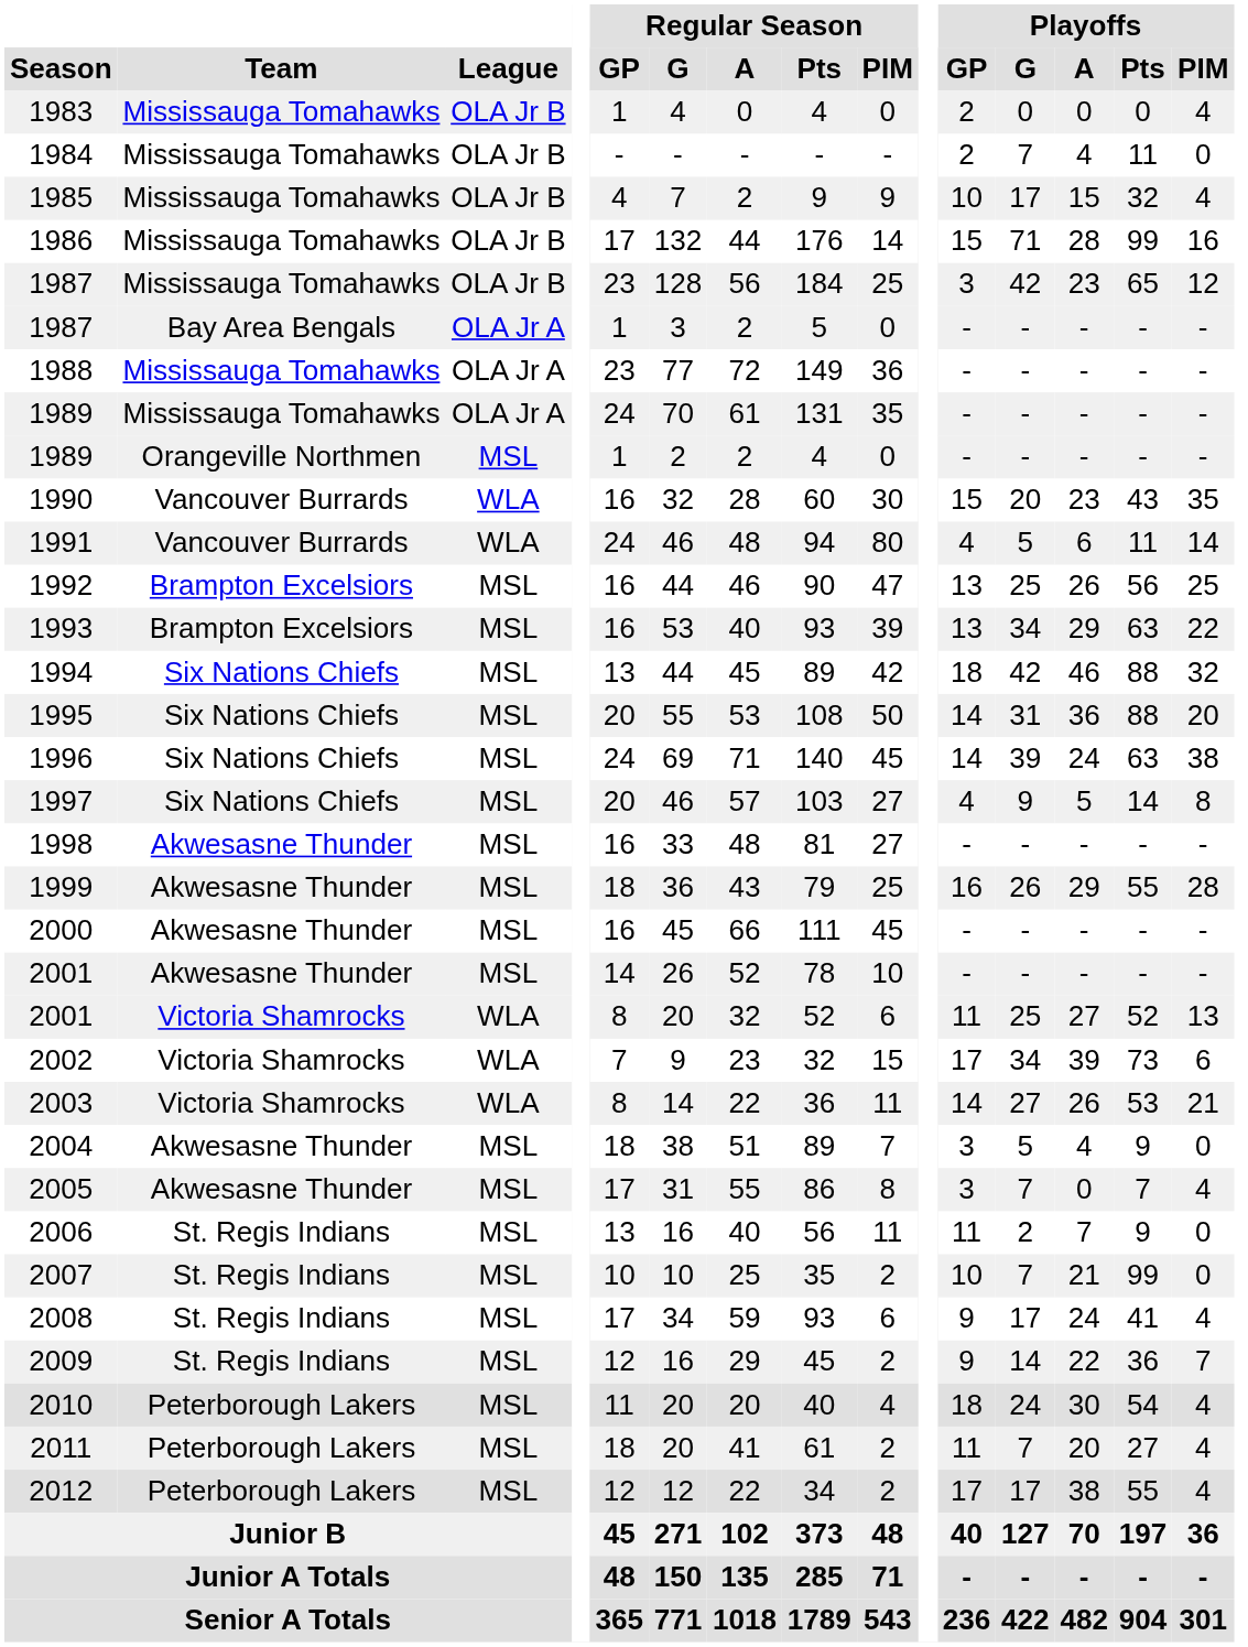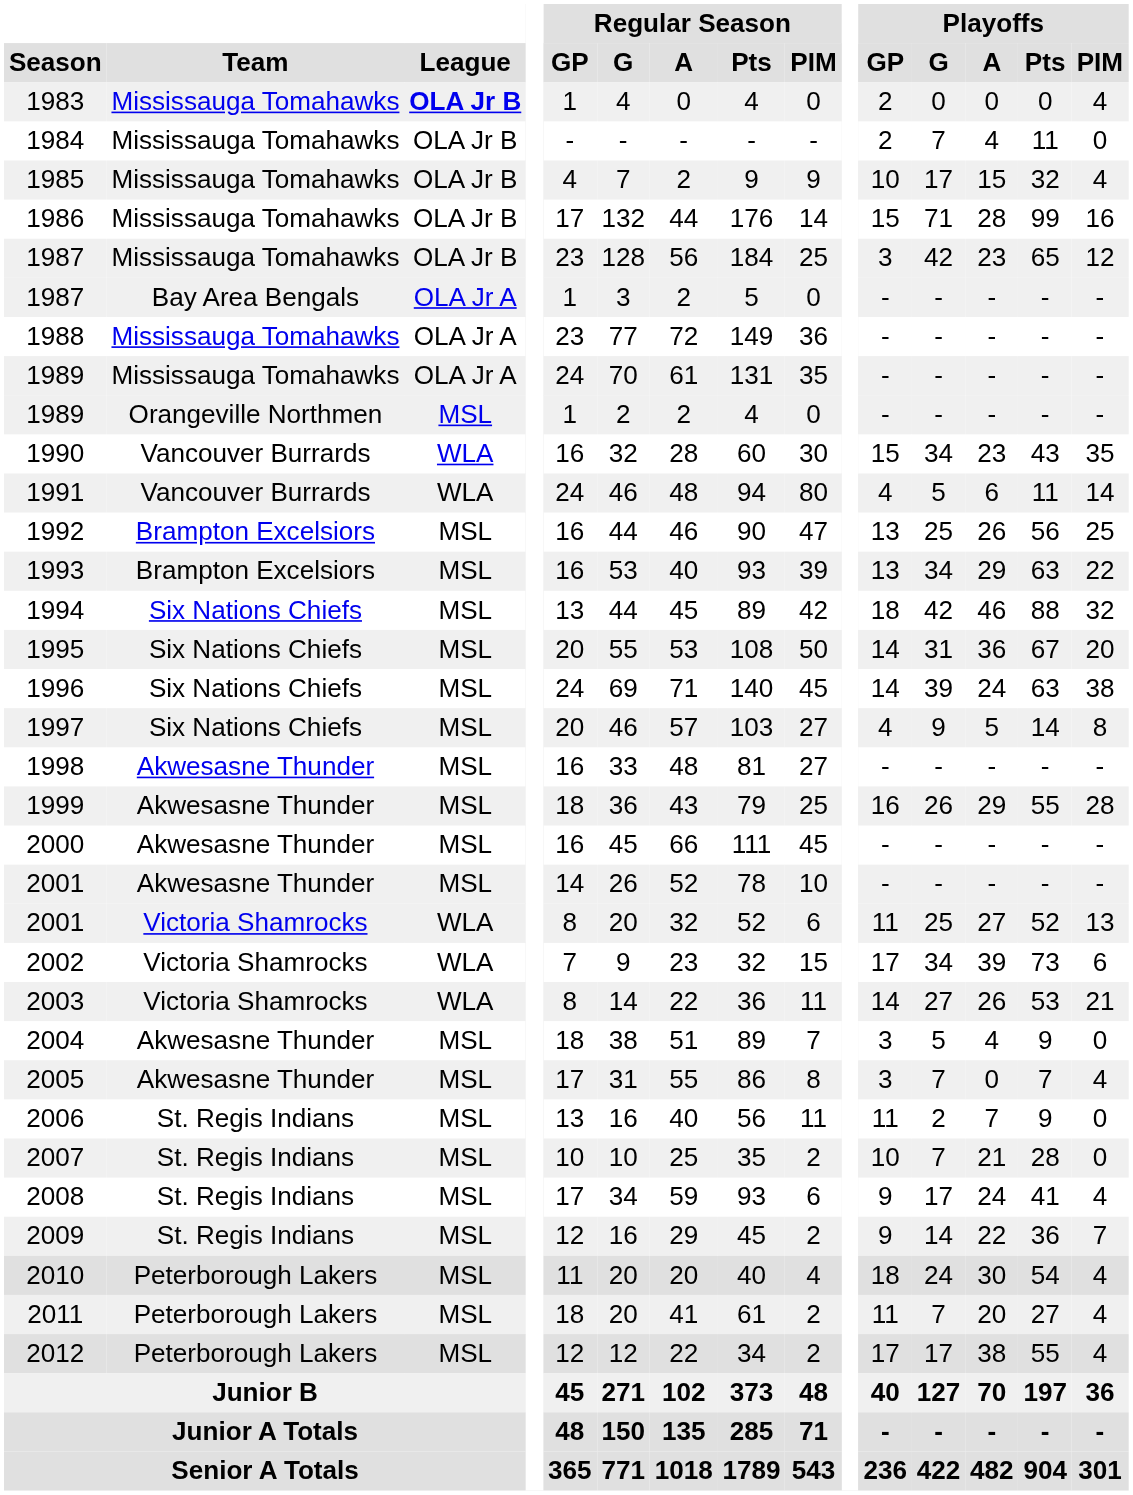1983 | League: normal -> bold
1990 | Playoffs / G: 20 -> 34
1995 | Playoffs / Pts: 88 -> 67
2007 | Playoffs / Pts: 99 -> 28
